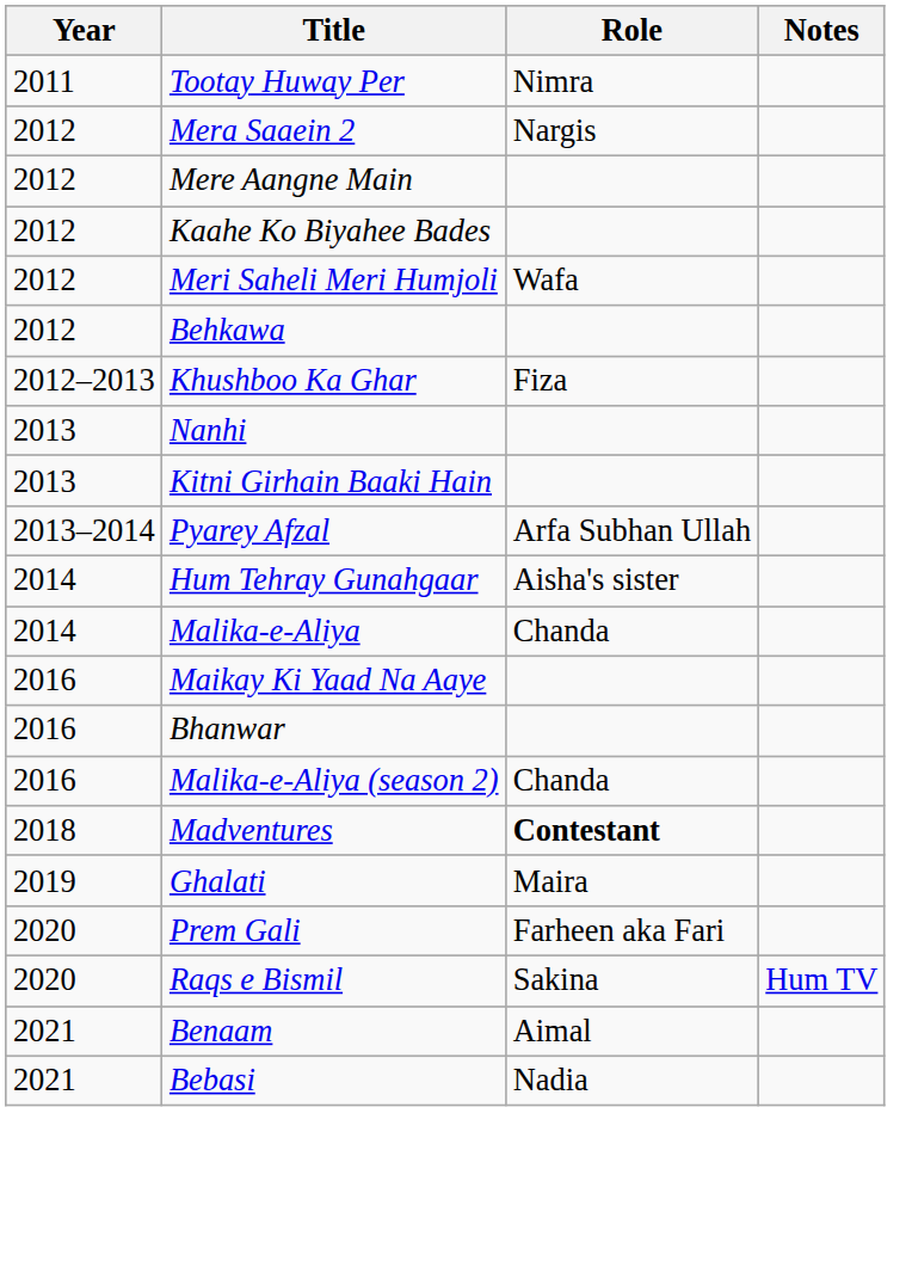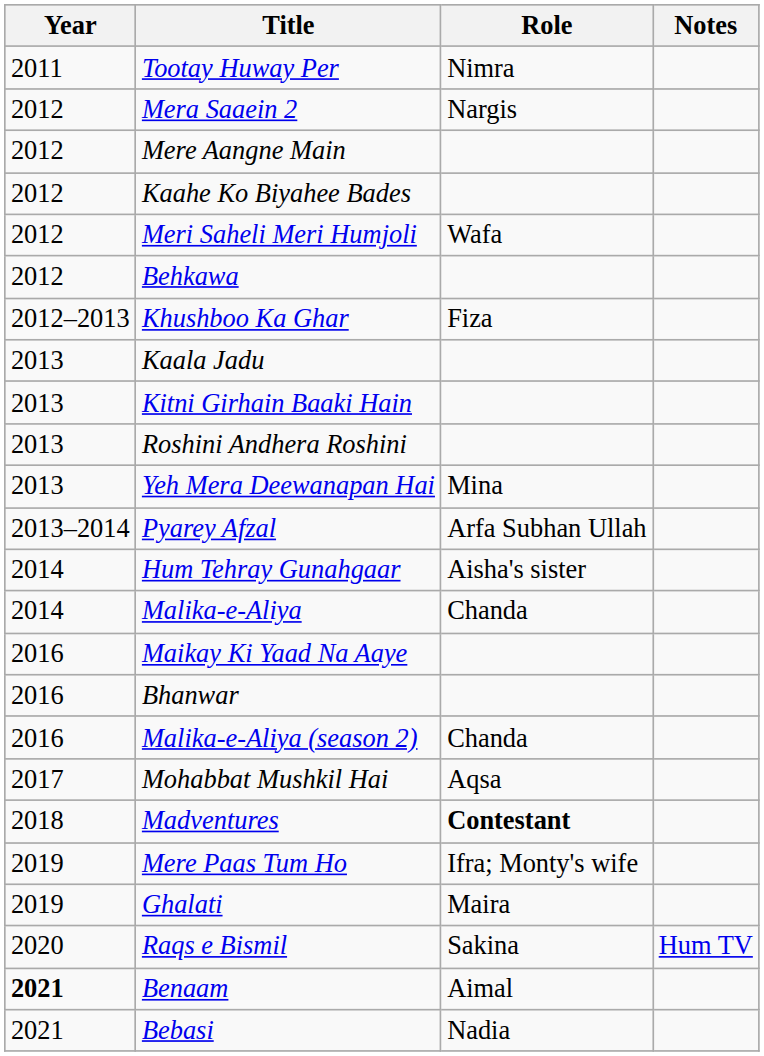+ row: 2013 | Kaala Jadu
- row: 2013 | Nanhi
+ row: 2013 | Roshini Andhera Roshini
+ row: 2013 | Yeh Mera Deewanapan Hai | Mina
+ row: 2017 | Mohabbat Mushkil Hai | Aqsa
+ row: 2019 | Mere Paas Tum Ho | Ifra; Monty's wife
- row: 2020 | Prem Gali | Farheen aka Fari
Benaam | Year: normal -> bold
